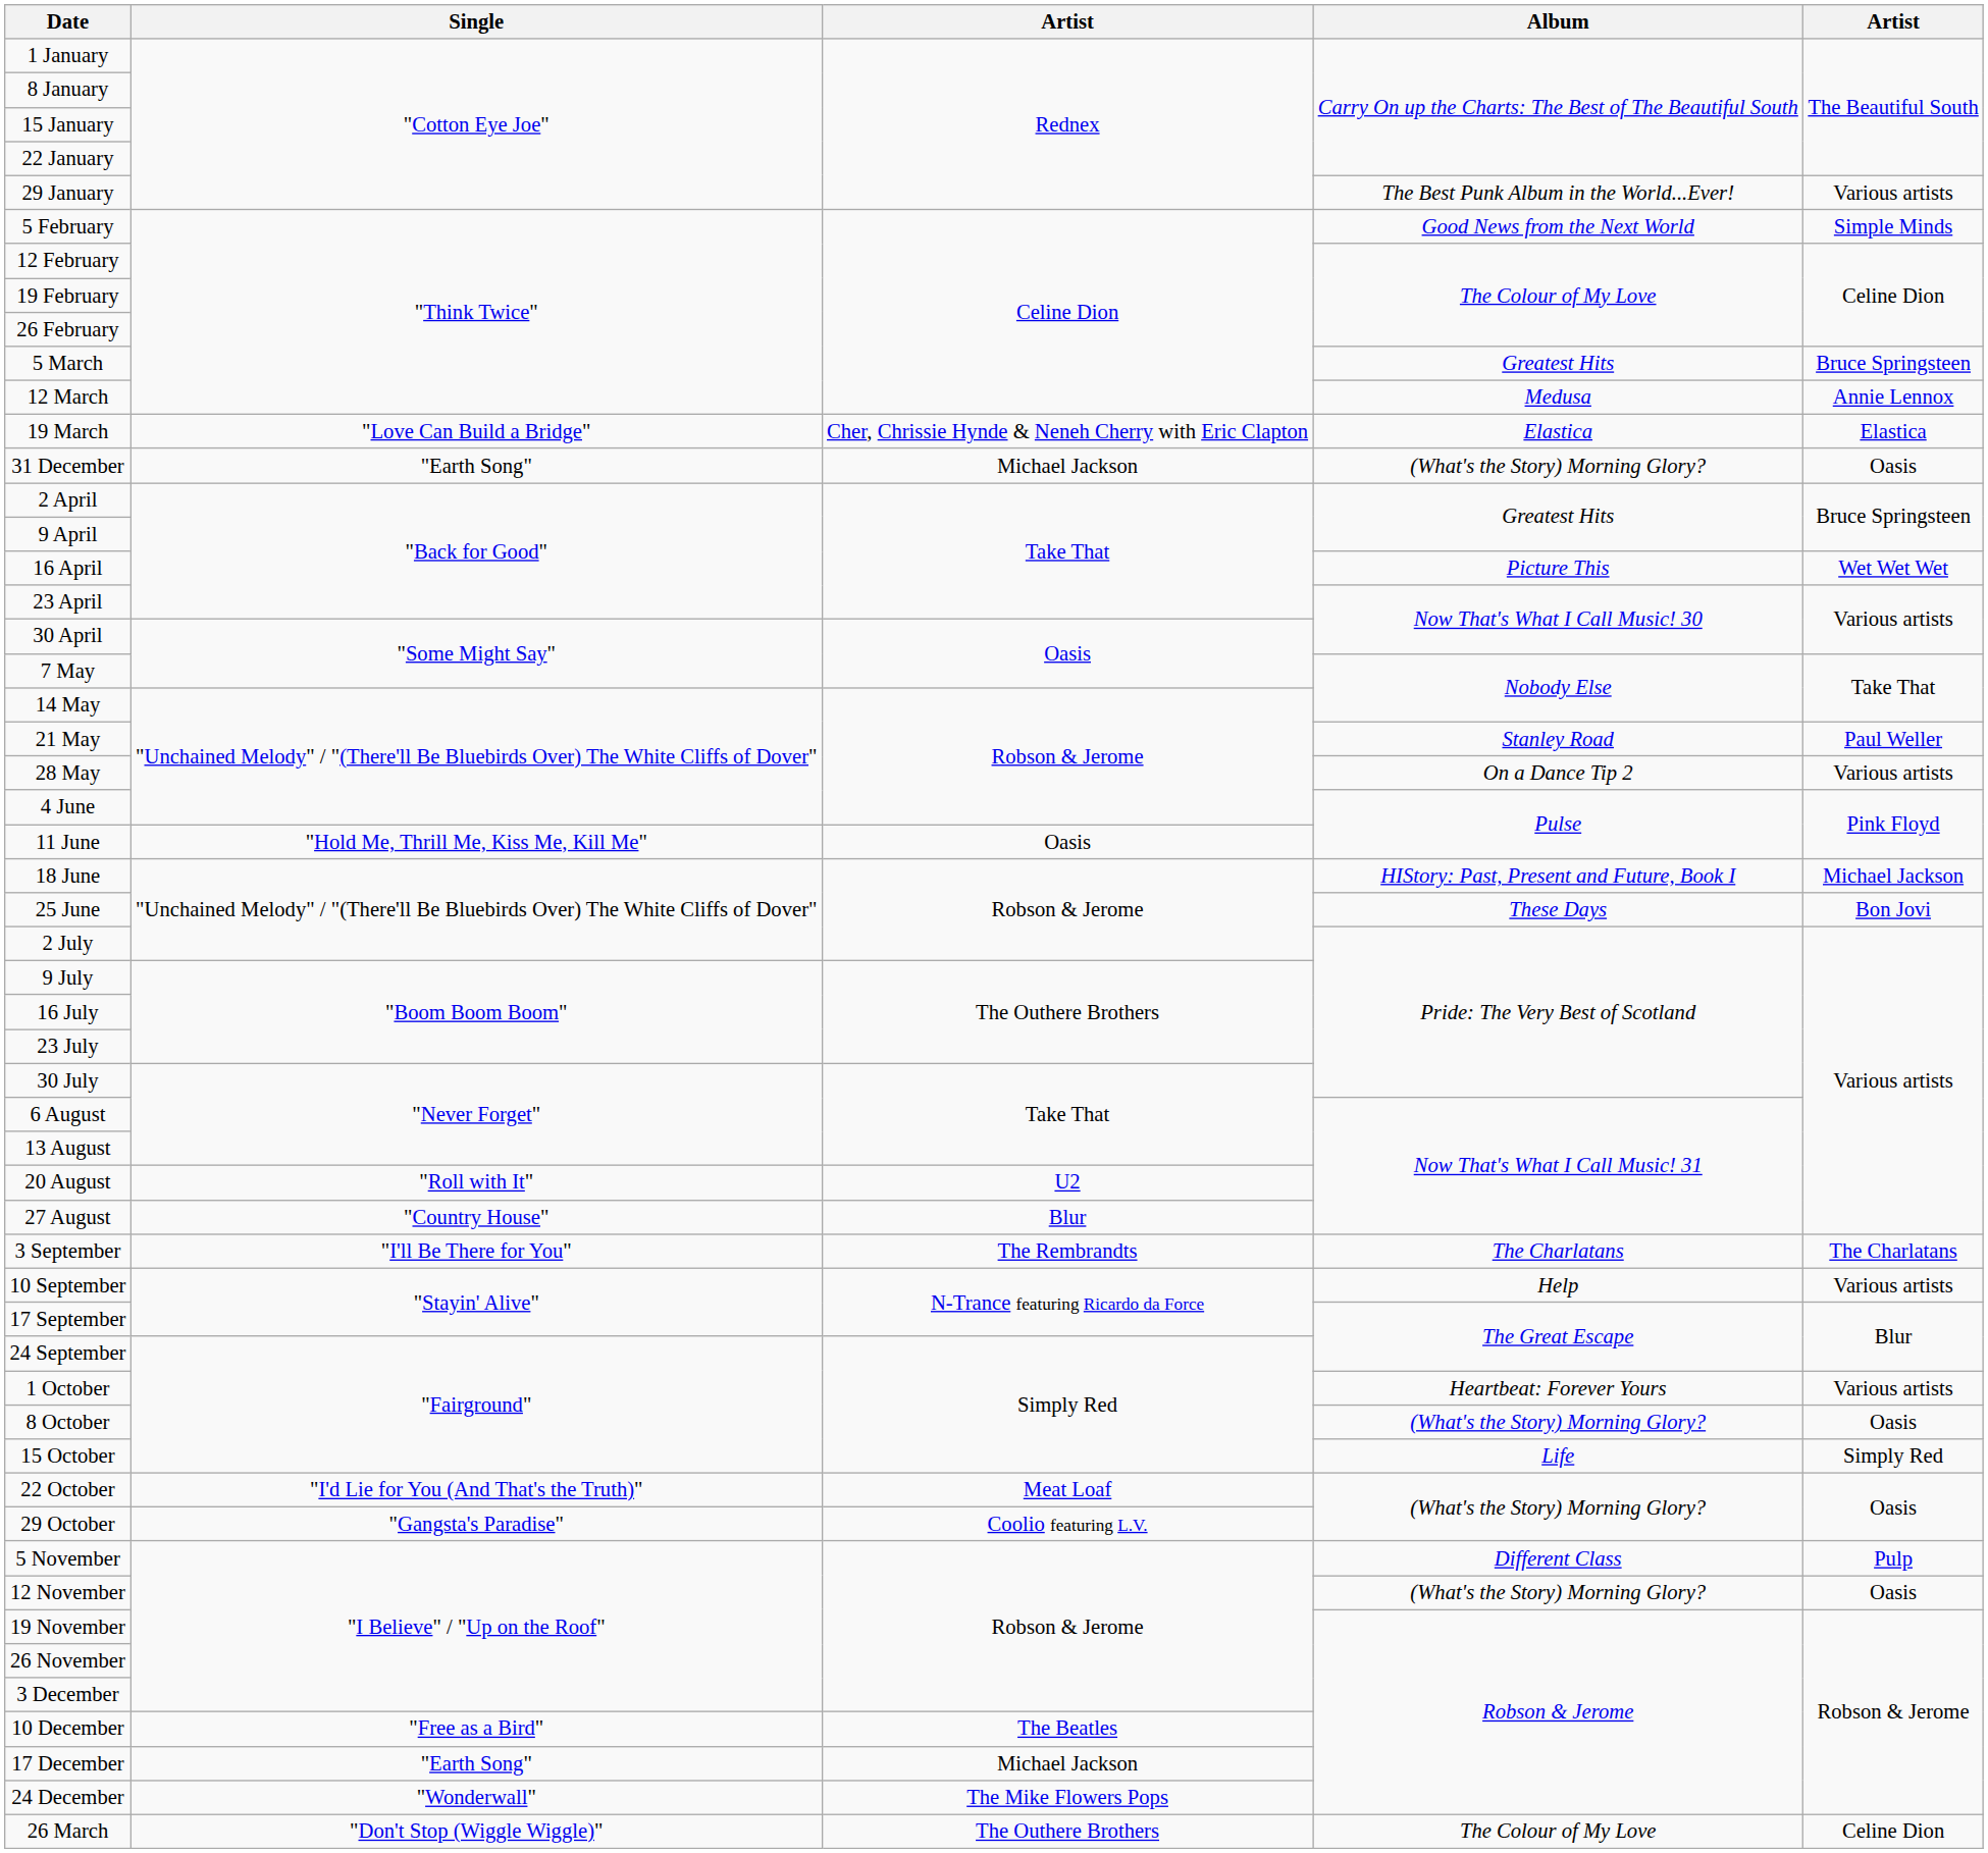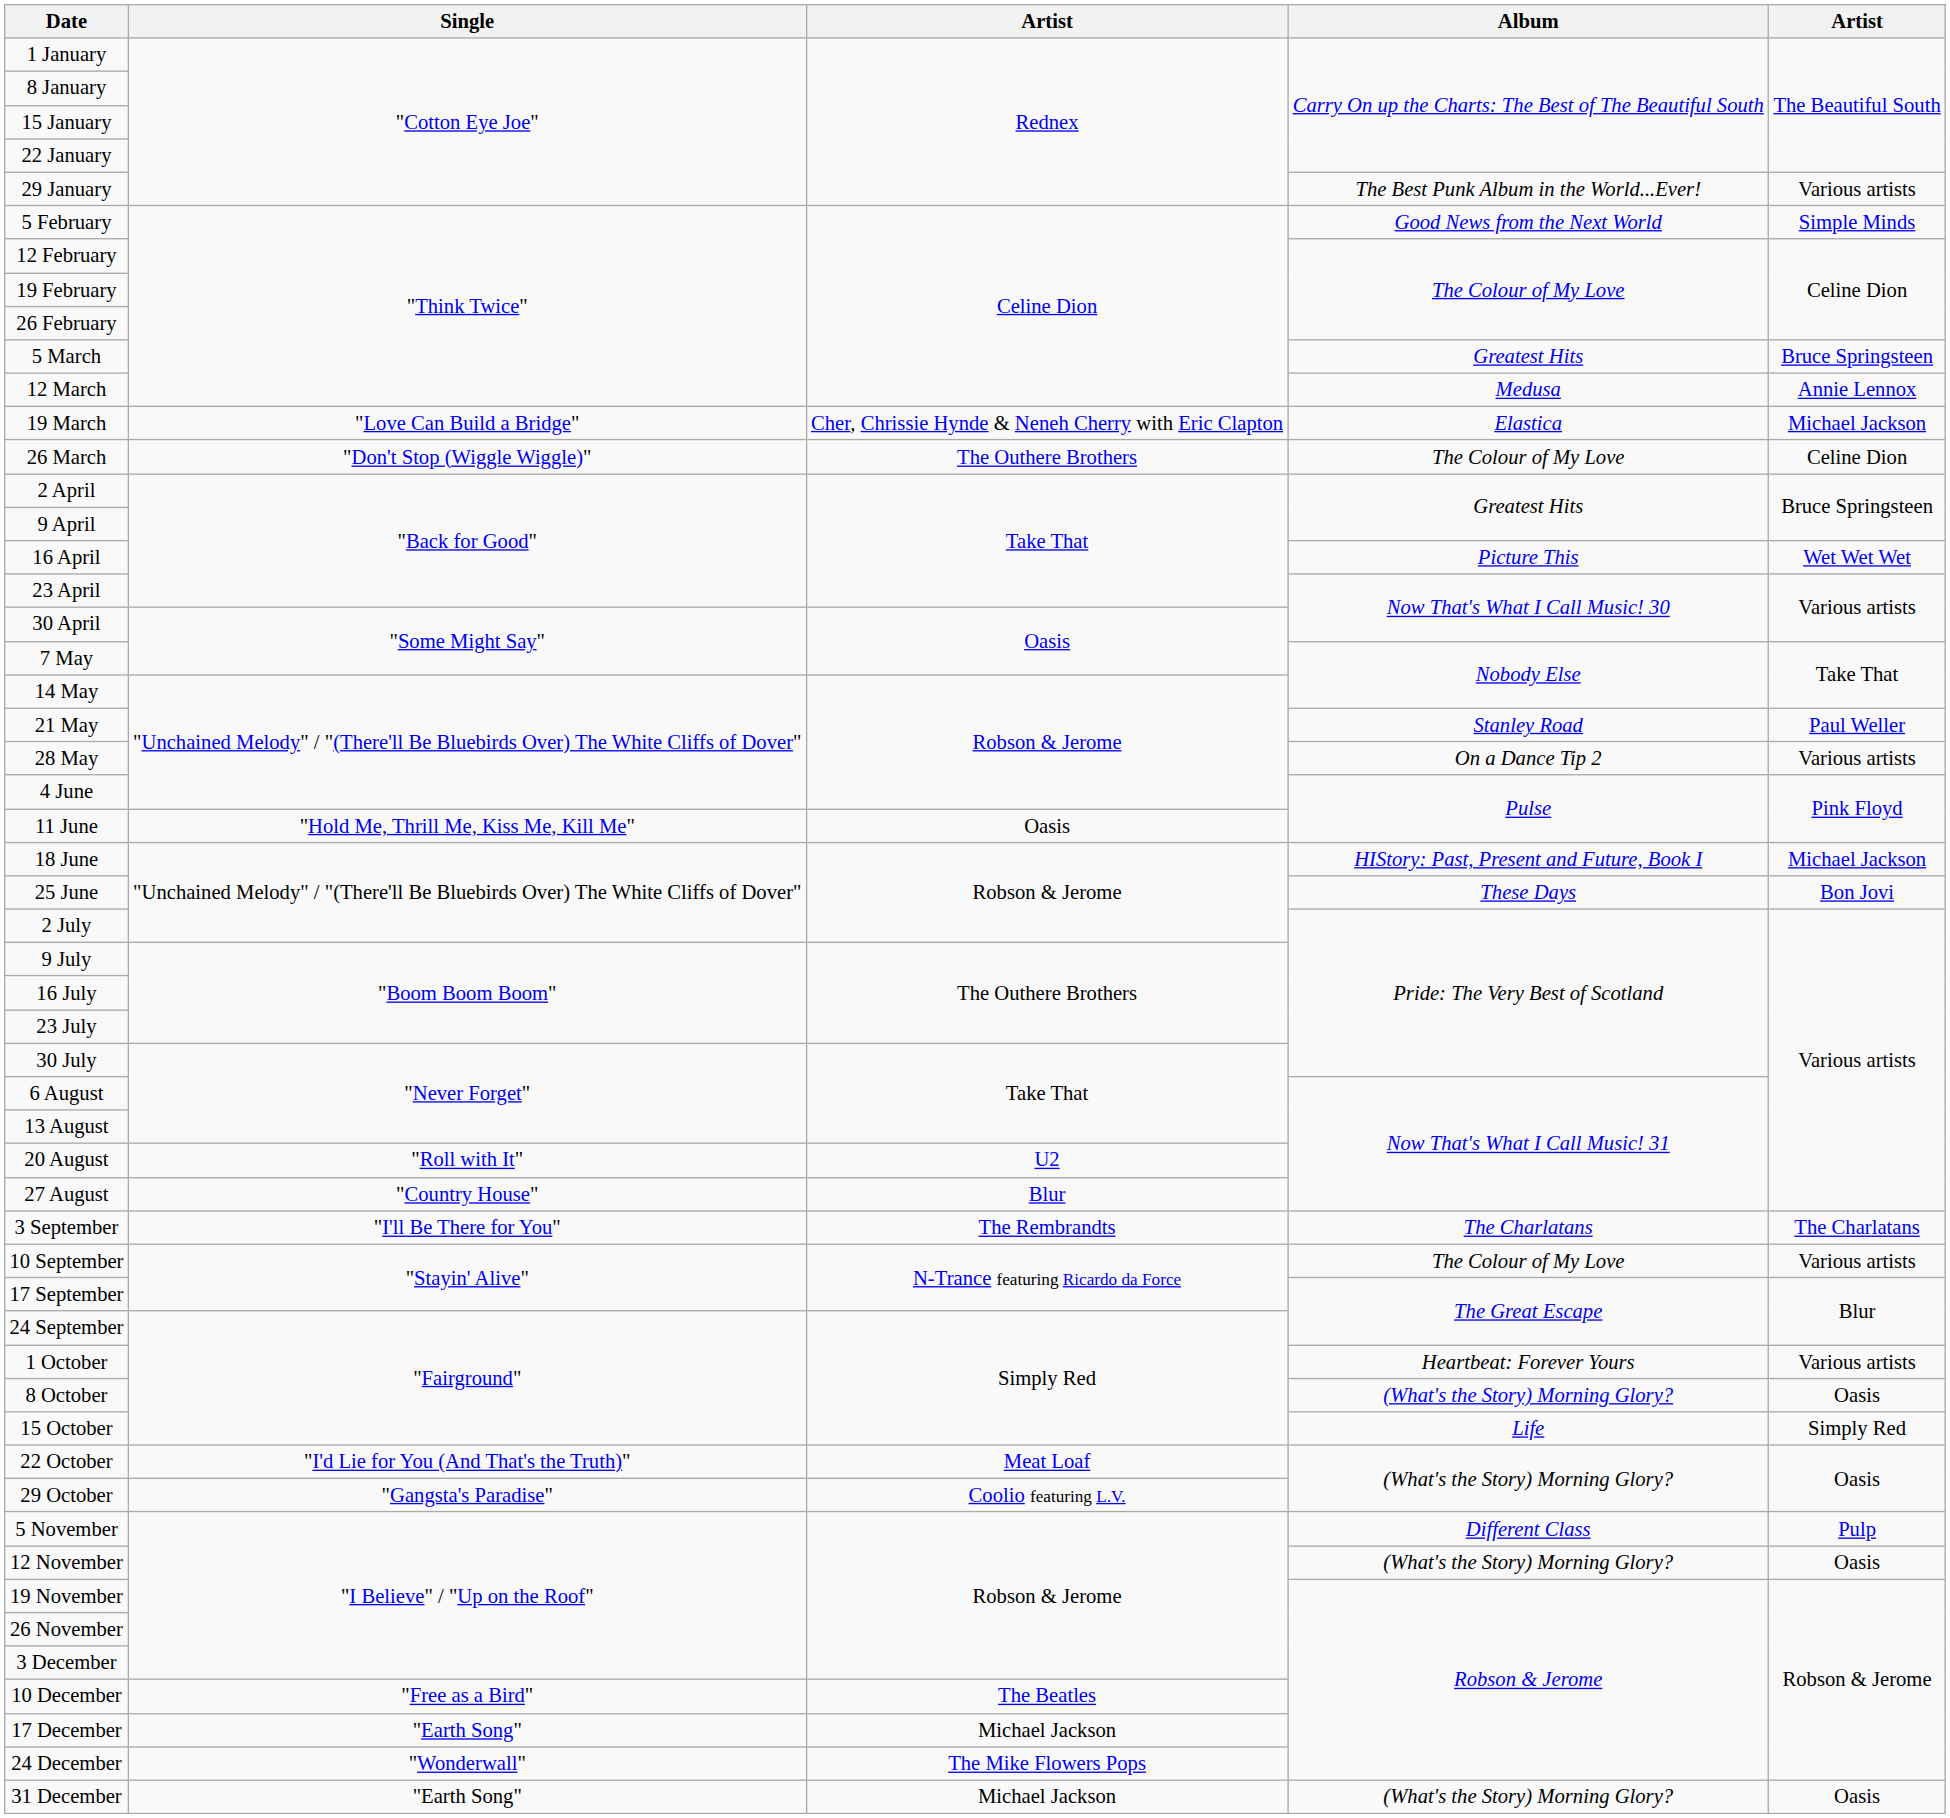19 March | column 5: Elastica -> Michael Jackson
rows swapped: 26 March <-> 31 December
10 September | Album: Help -> The Colour of My Love
